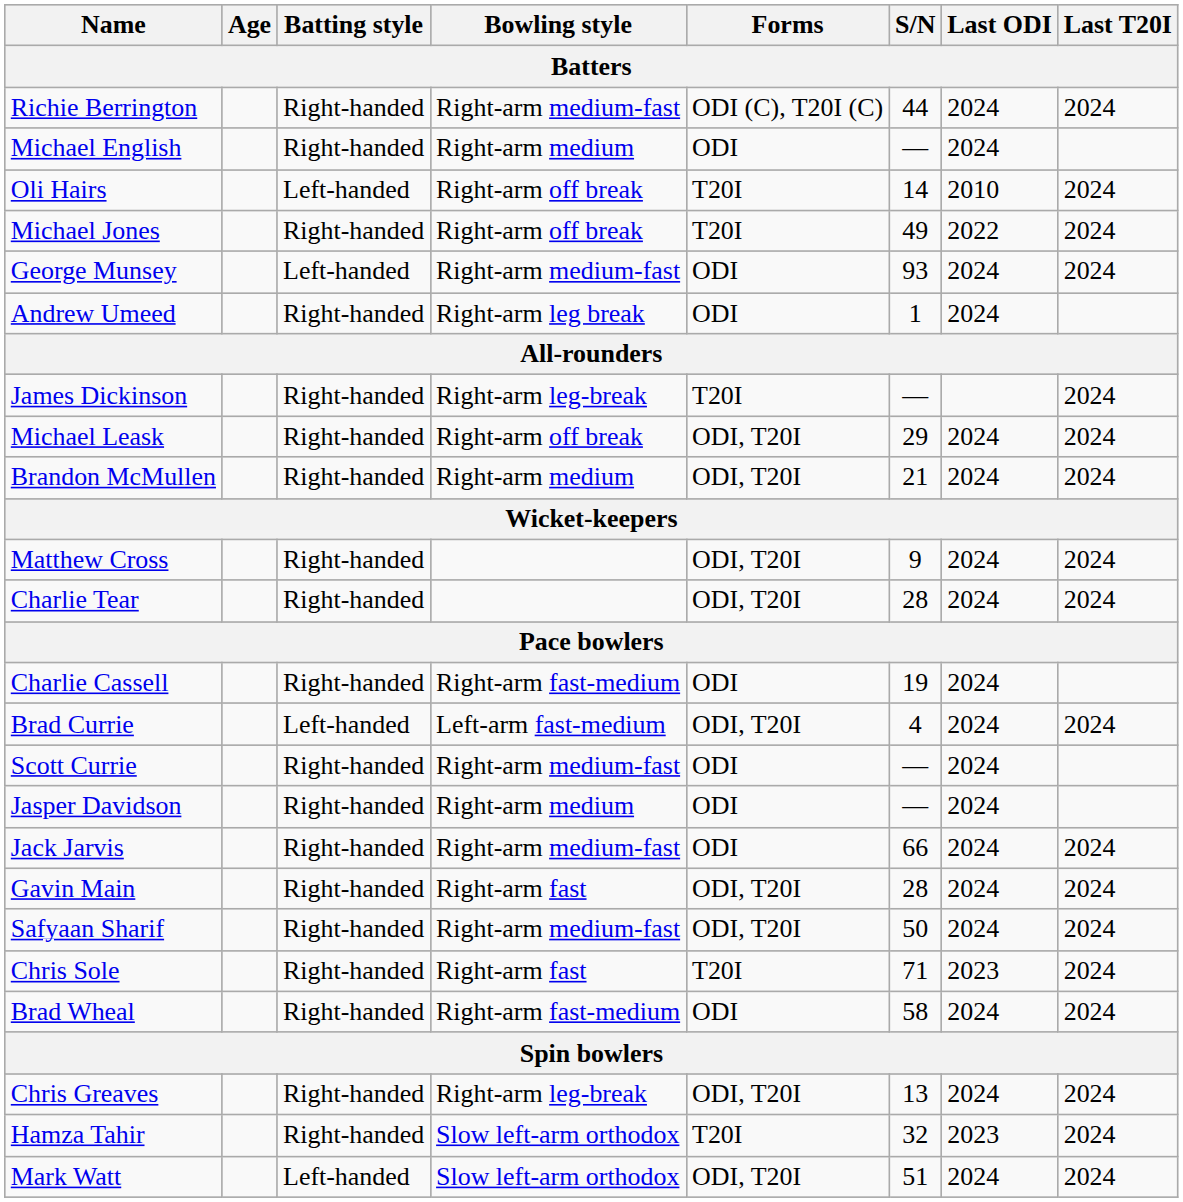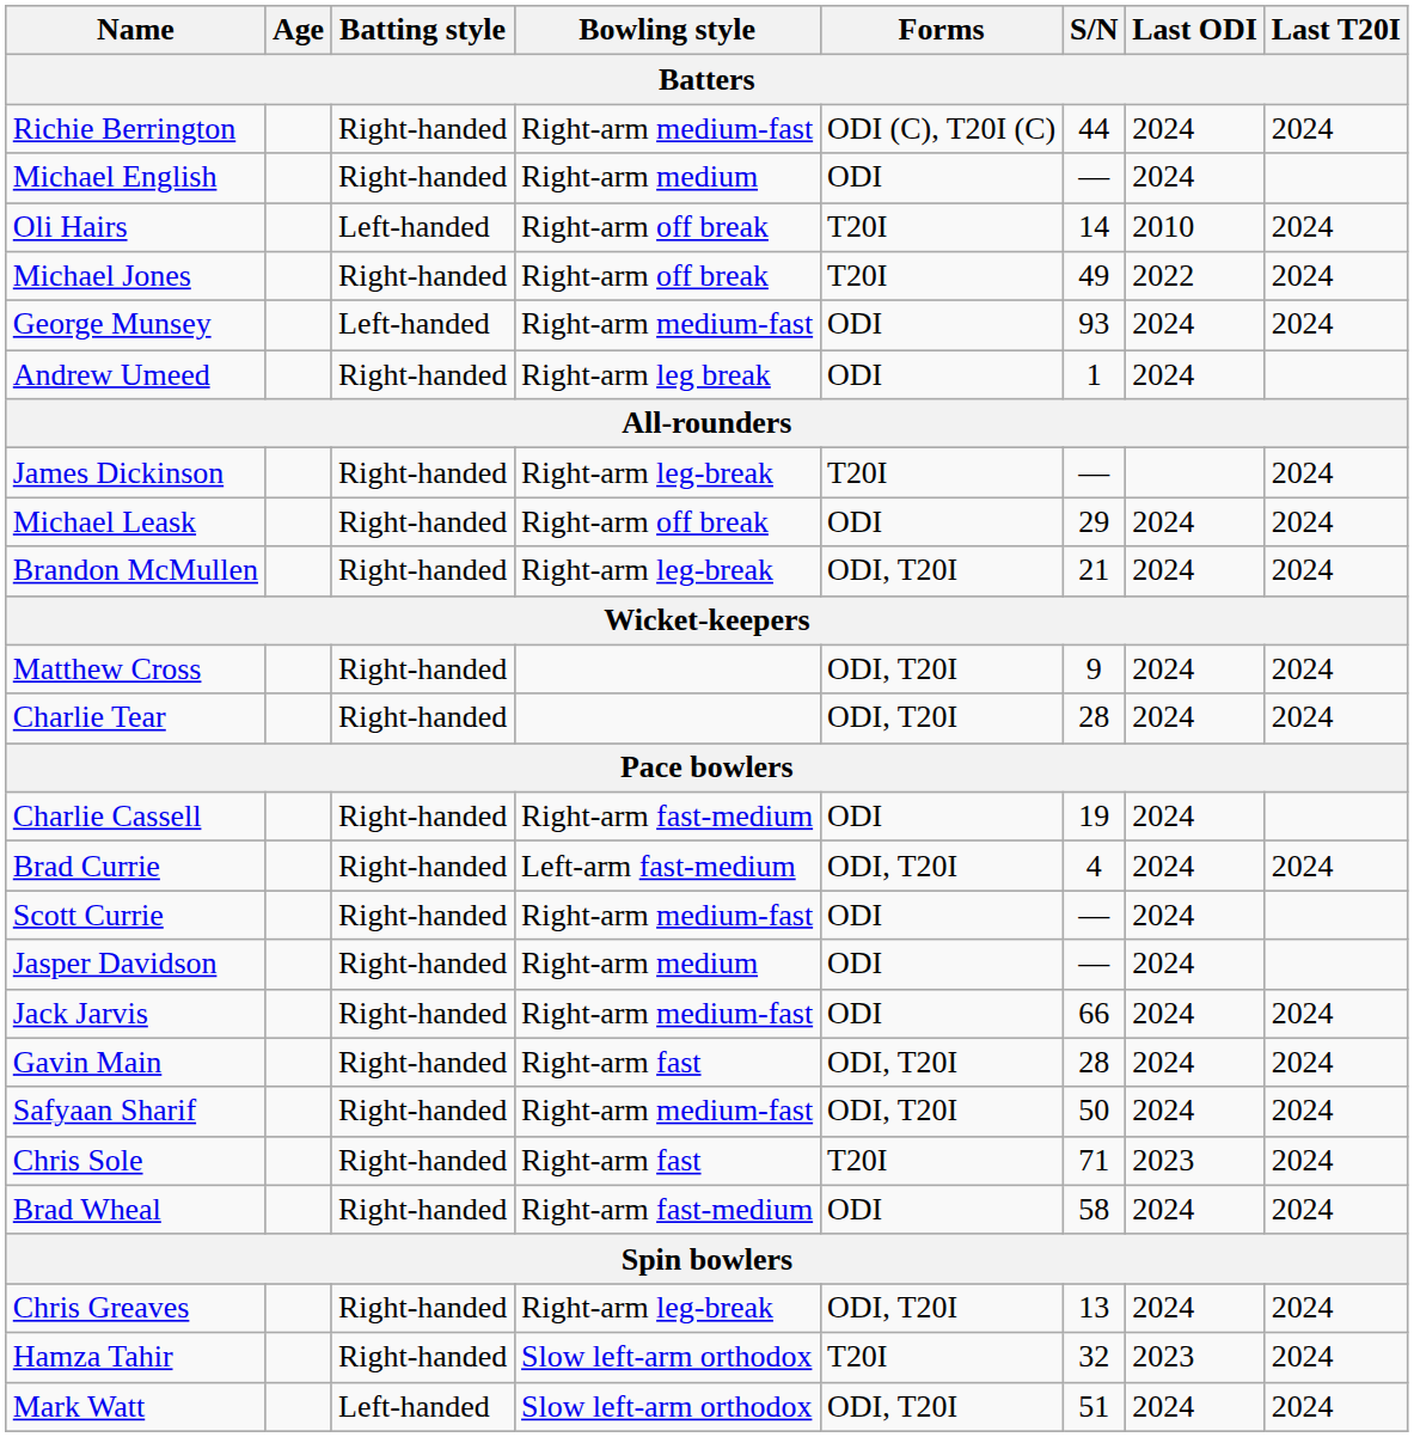Michael Leask | Forms: ODI, T20I -> ODI
Brandon McMullen | Bowling style: Right-arm medium -> Right-arm leg-break
Brad Currie | Batting style: Left-handed -> Right-handed
